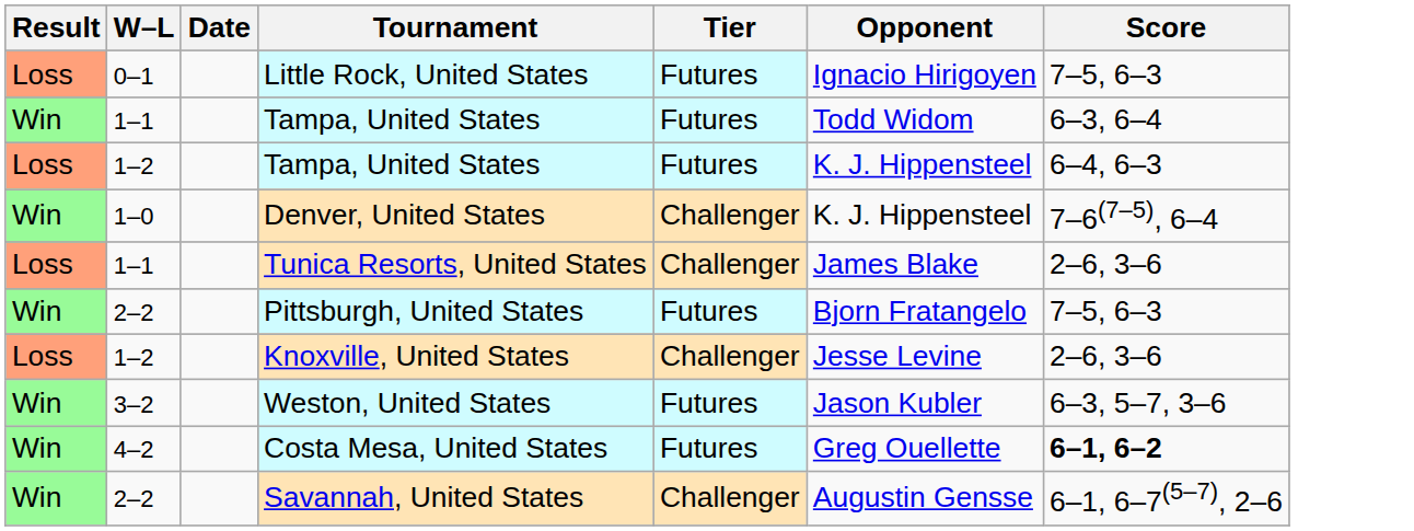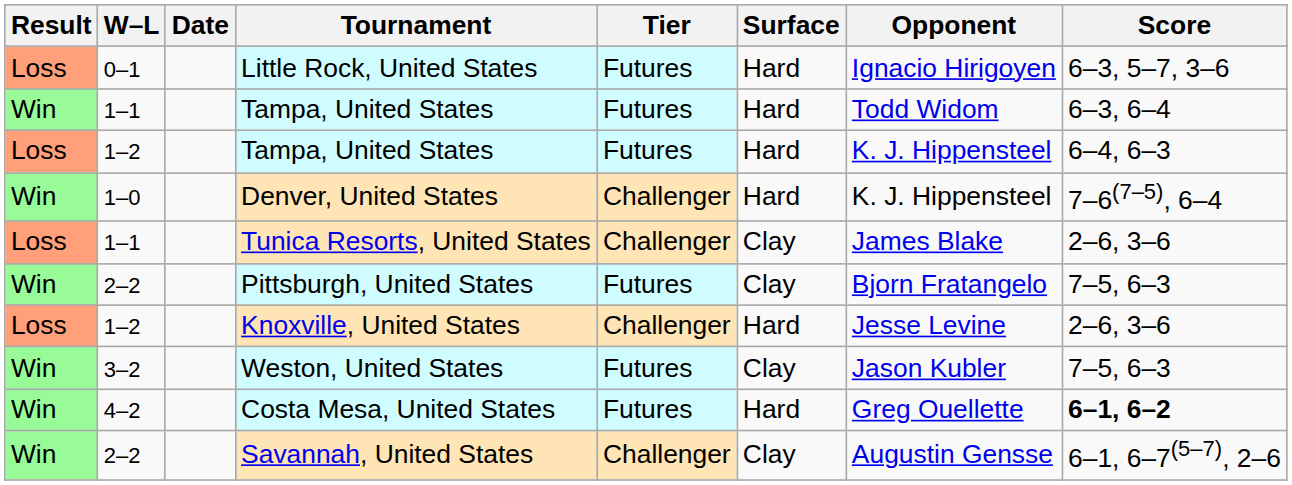+ column: Surface | Hard | Hard | Hard | Hard | Clay | Clay | Hard | Clay | Hard | Clay
Little Rock, United States | Score: 7–5, 6–3 -> 6–3, 5–7, 3–6
Weston, United States | Score: 6–3, 5–7, 3–6 -> 7–5, 6–3
